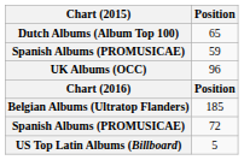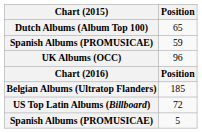72 | Chart (2015): Spanish Albums (PROMUSICAE) -> US Top Latin Albums (Billboard)
5 | Chart (2015): US Top Latin Albums (Billboard) -> Spanish Albums (PROMUSICAE)
